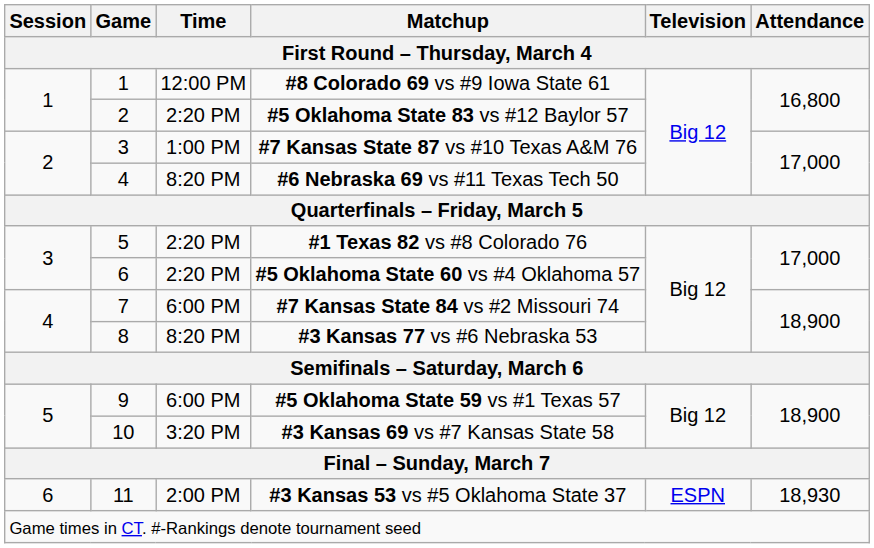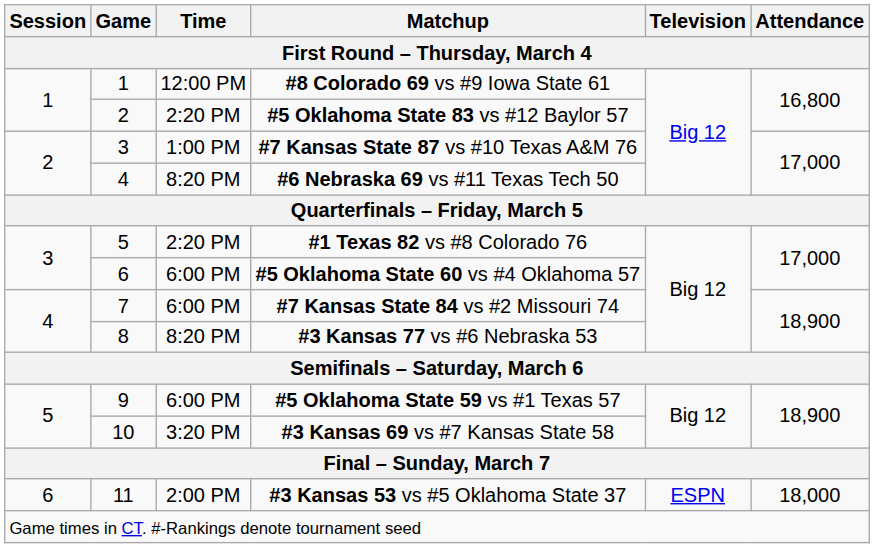#5 Oklahoma State 60 vs #4 Oklahoma 57 | Time: 2:20 PM -> 6:00 PM
#3 Kansas 53 vs #5 Oklahoma State 37 | Attendance: 18,930 -> 18,000
